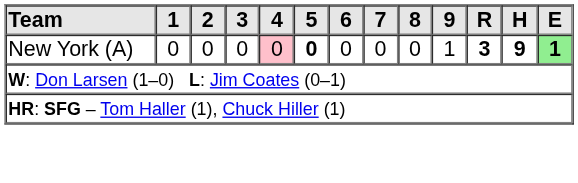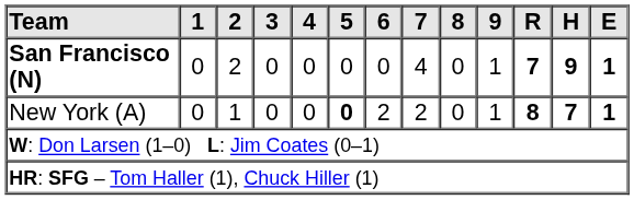+ row: San Francisco (N) | 0 | 2 | 0 | 0 | 0 | 0 | 4 | 0 | 1 | 7 | 9 | 1
New York (A) | 2: 0 -> 1
New York (A) | 4: pink background -> no background
New York (A) | 6: 0 -> 2
New York (A) | 7: 0 -> 2
New York (A) | R: 3 -> 8
New York (A) | H: 9 -> 7
New York (A) | E: lightgreen background -> no background
